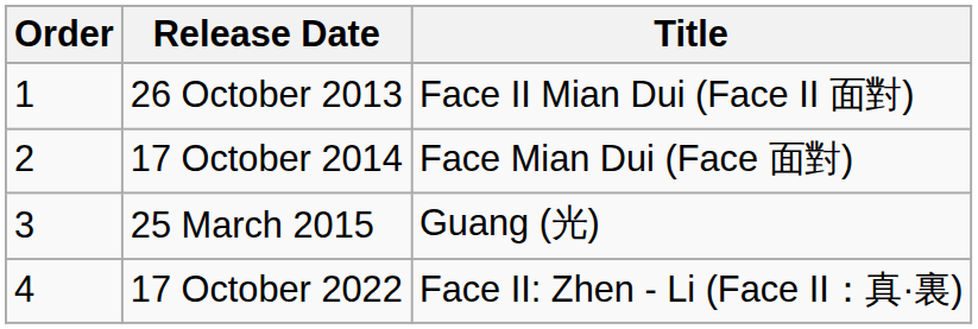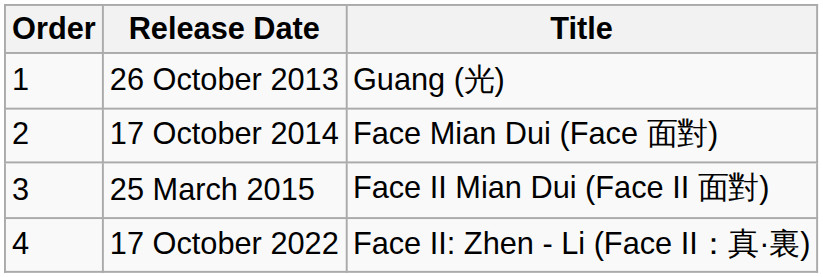26 October 2013 | Title: Face II Mian Dui (Face II 面對) -> Guang (光)
25 March 2015 | Title: Guang (光) -> Face II Mian Dui (Face II 面對)
